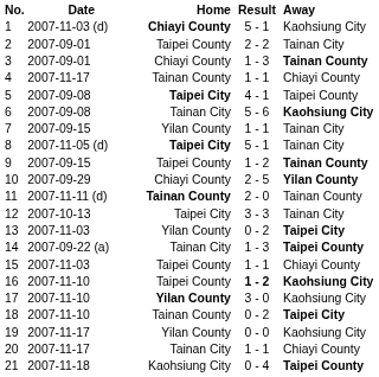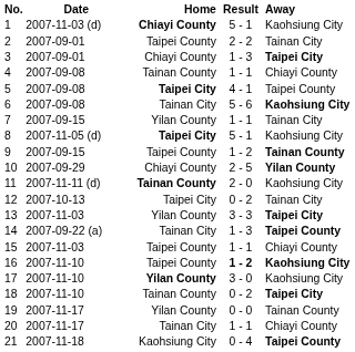3 | Away: Tainan County -> Taipei City
4 | Date: 2007-11-17 -> 2007-09-08
8 | Away: Tainan City -> Kaohsiung City
11 | Away: Tainan County -> Kaohsiung City
12 | Result: 3 - 3 -> 0 - 2
13 | Result: 0 - 2 -> 3 - 3
19 | Away: Kaohsiung City -> Tainan County
